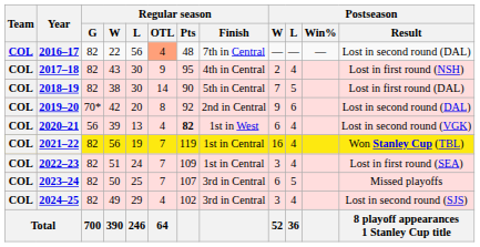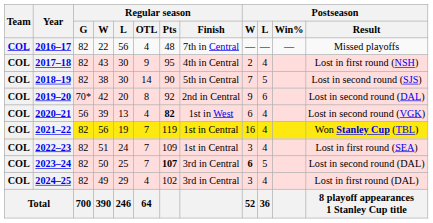2016–17 | Regular season / OTL: lightsalmon background -> no background
2016–17 | Postseason / Result: Lost in second round (DAL) -> Missed playoffs
2018–19 | Postseason / Result: Lost in first round (DAL) -> Lost in second round (SJS)
2023–24 | Regular season / Pts: normal -> bold
2023–24 | Postseason / W: normal -> bold
2023–24 | Postseason / Result: Missed playoffs -> Lost in second round (DAL)
2024–25 | Postseason / Result: Lost in second round (SJS) -> Lost in first round (DAL)
